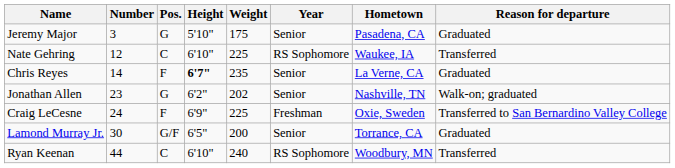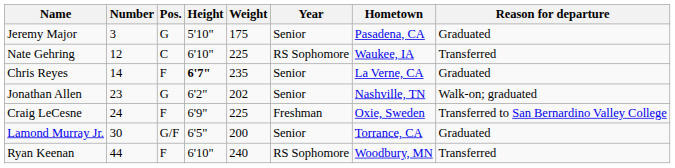Ryan Keenan | Pos.: C -> F
